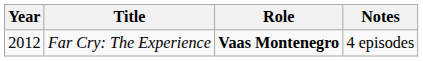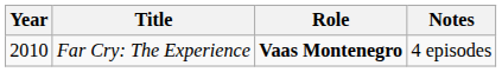Far Cry: The Experience | Year: 2012 -> 2010
